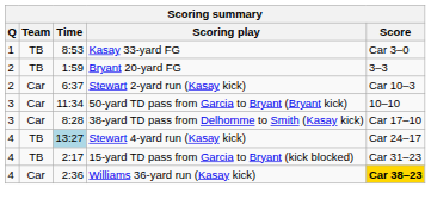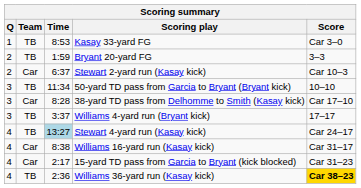50-yard TD pass from Garcia to Bryant (Bryant kick) | Team: Car -> TB
+ row: 3 | TB | 3:37 | Williams 4-yard run (Bryant kick) | 17–17
+ row: 4 | Car | 8:38 | Williams 16-yard run (Kasay kick) | Car 31–17
15-yard TD pass from Garcia to Bryant (kick blocked) | Team: TB -> Car
Williams 36-yard run (Kasay kick) | Team: Car -> TB
